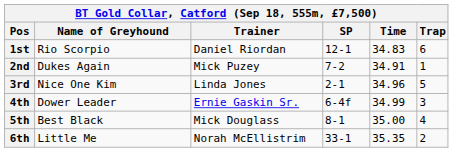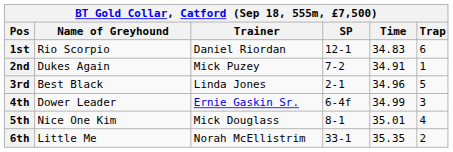3rd | Name of Greyhound: Nice One Kim -> Best Black
5th | Name of Greyhound: Best Black -> Nice One Kim
5th | Time: 35.00 -> 35.01
